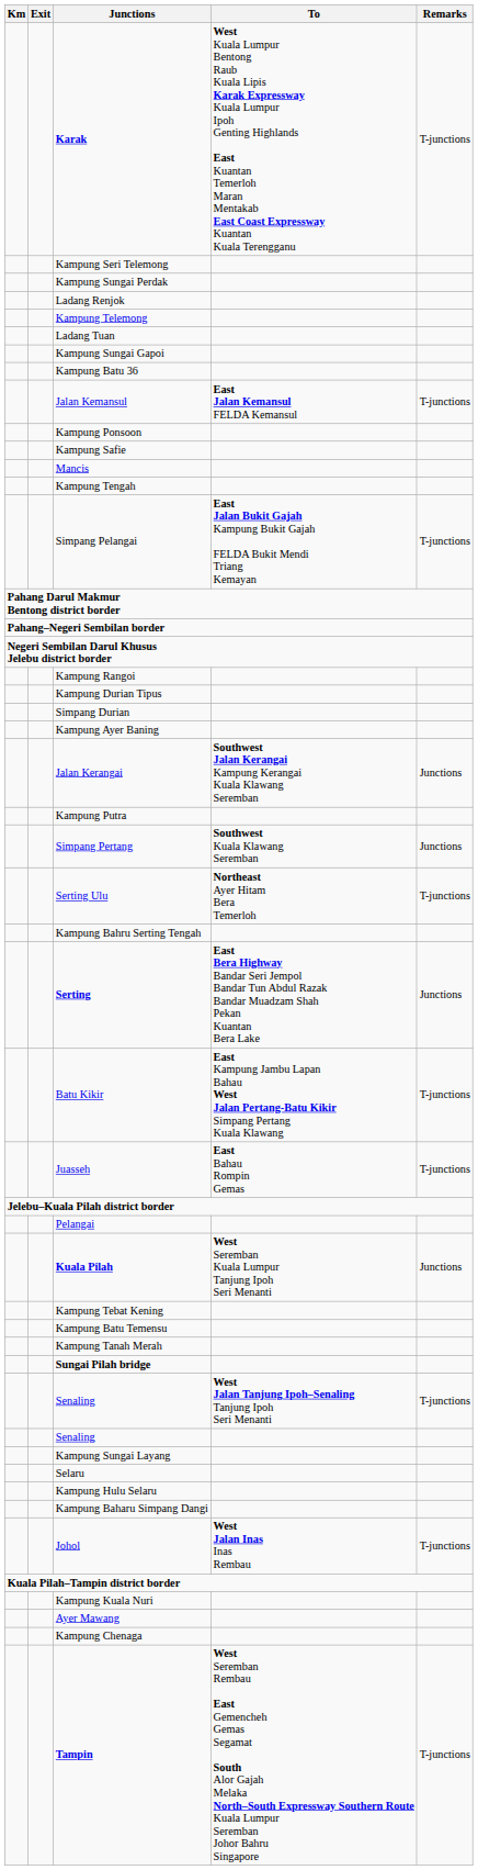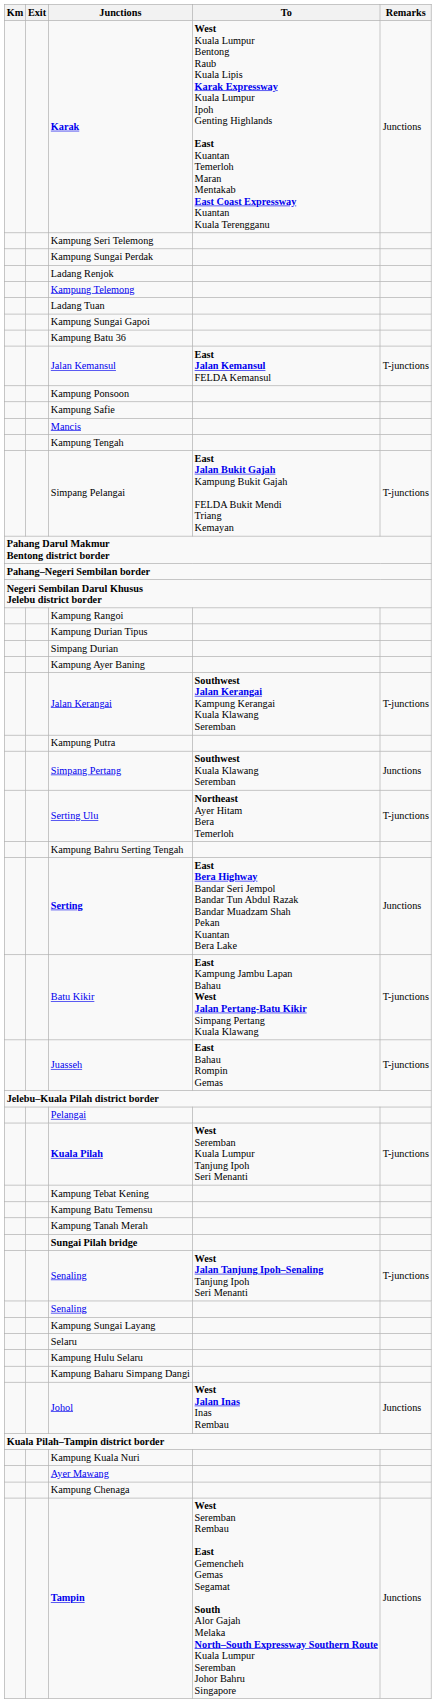Karak | Remarks: T-junctions -> Junctions
Jalan Kerangai | Remarks: Junctions -> T-junctions
Kuala Pilah | Remarks: Junctions -> T-junctions
Johol | Remarks: T-junctions -> Junctions
Tampin | Remarks: T-junctions -> Junctions
